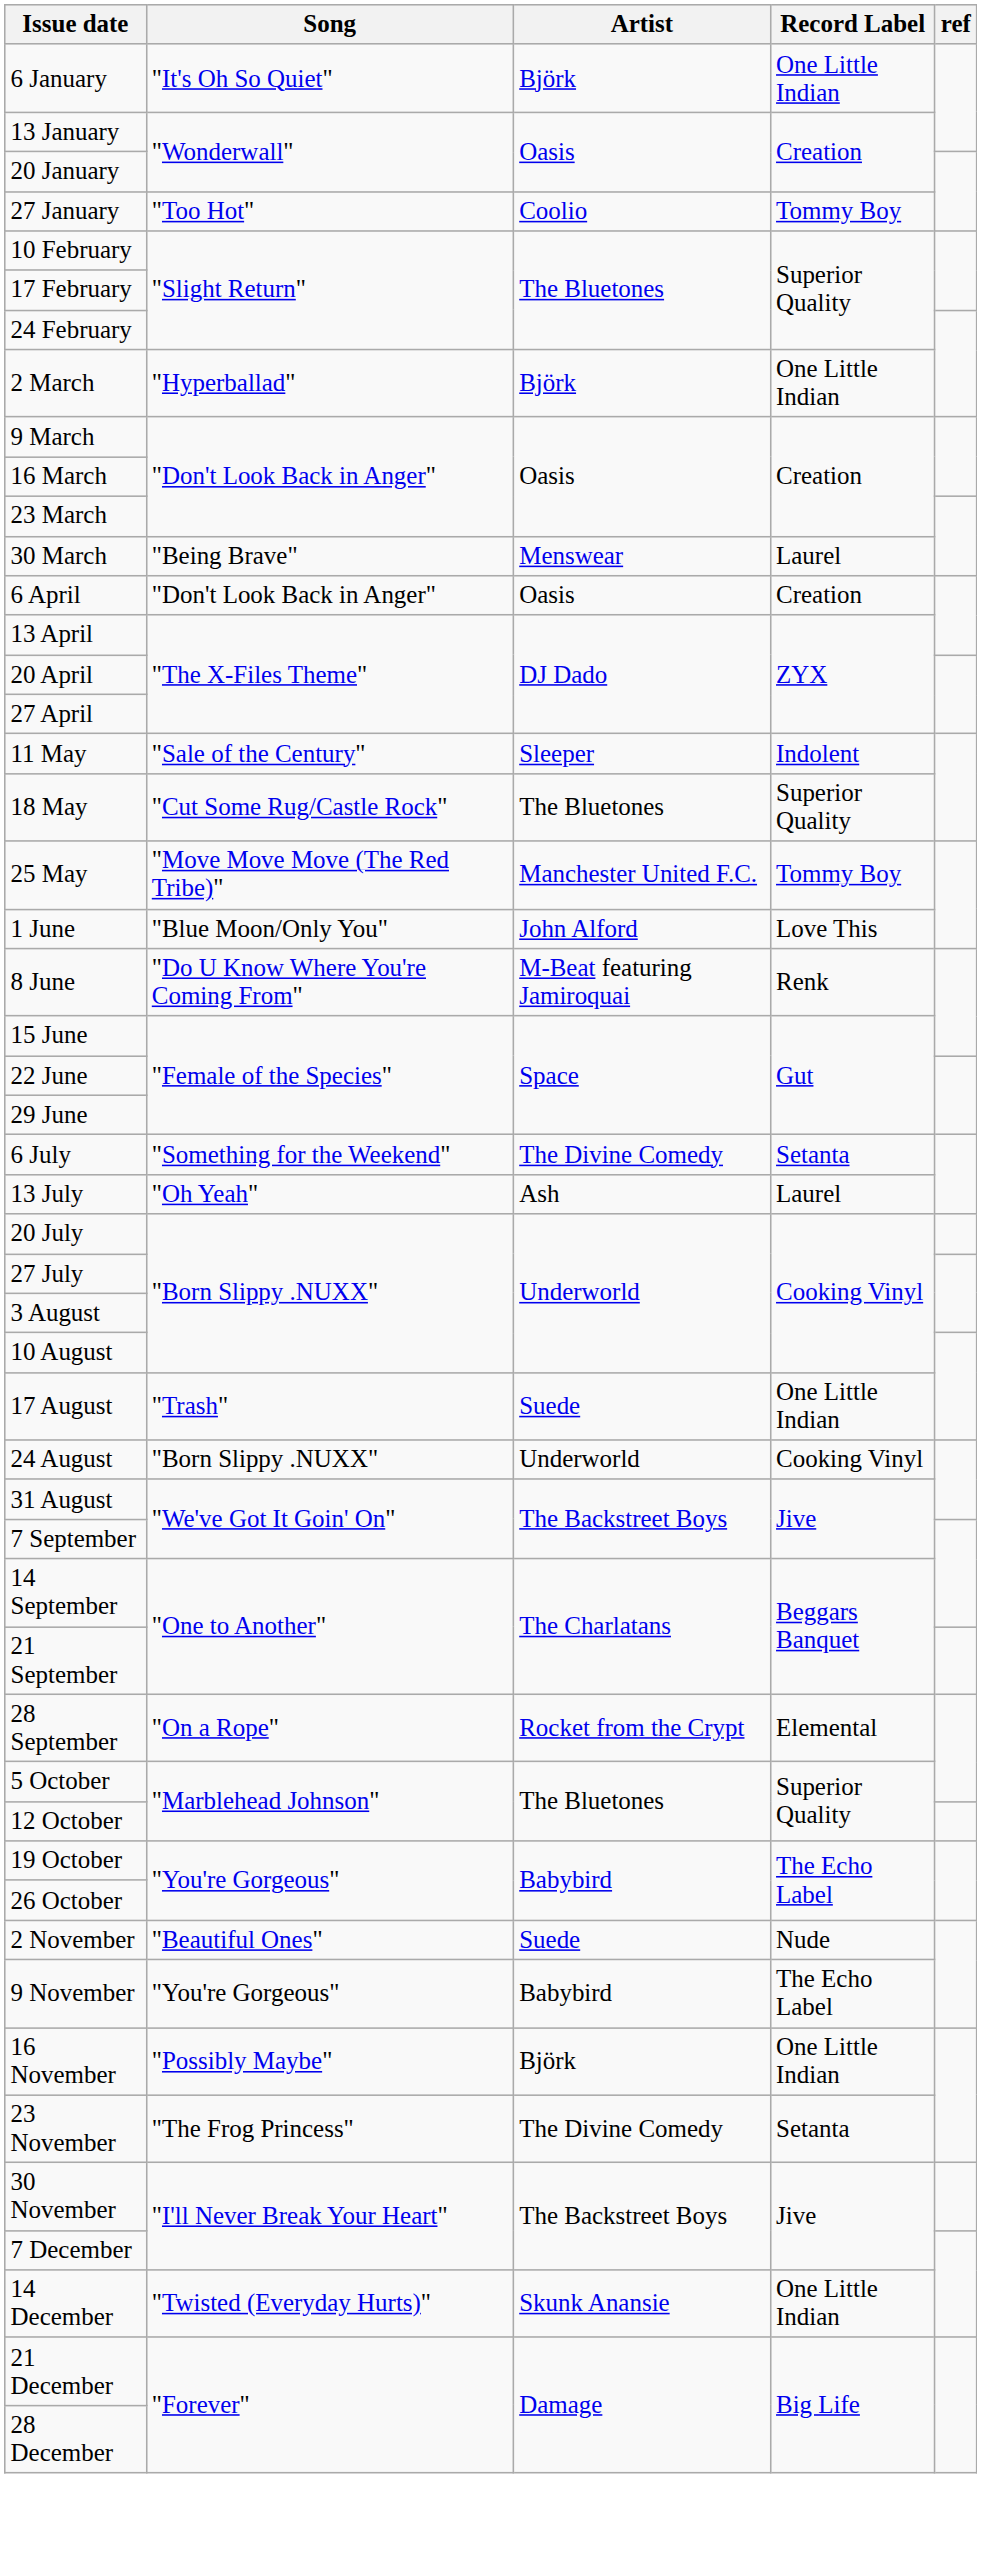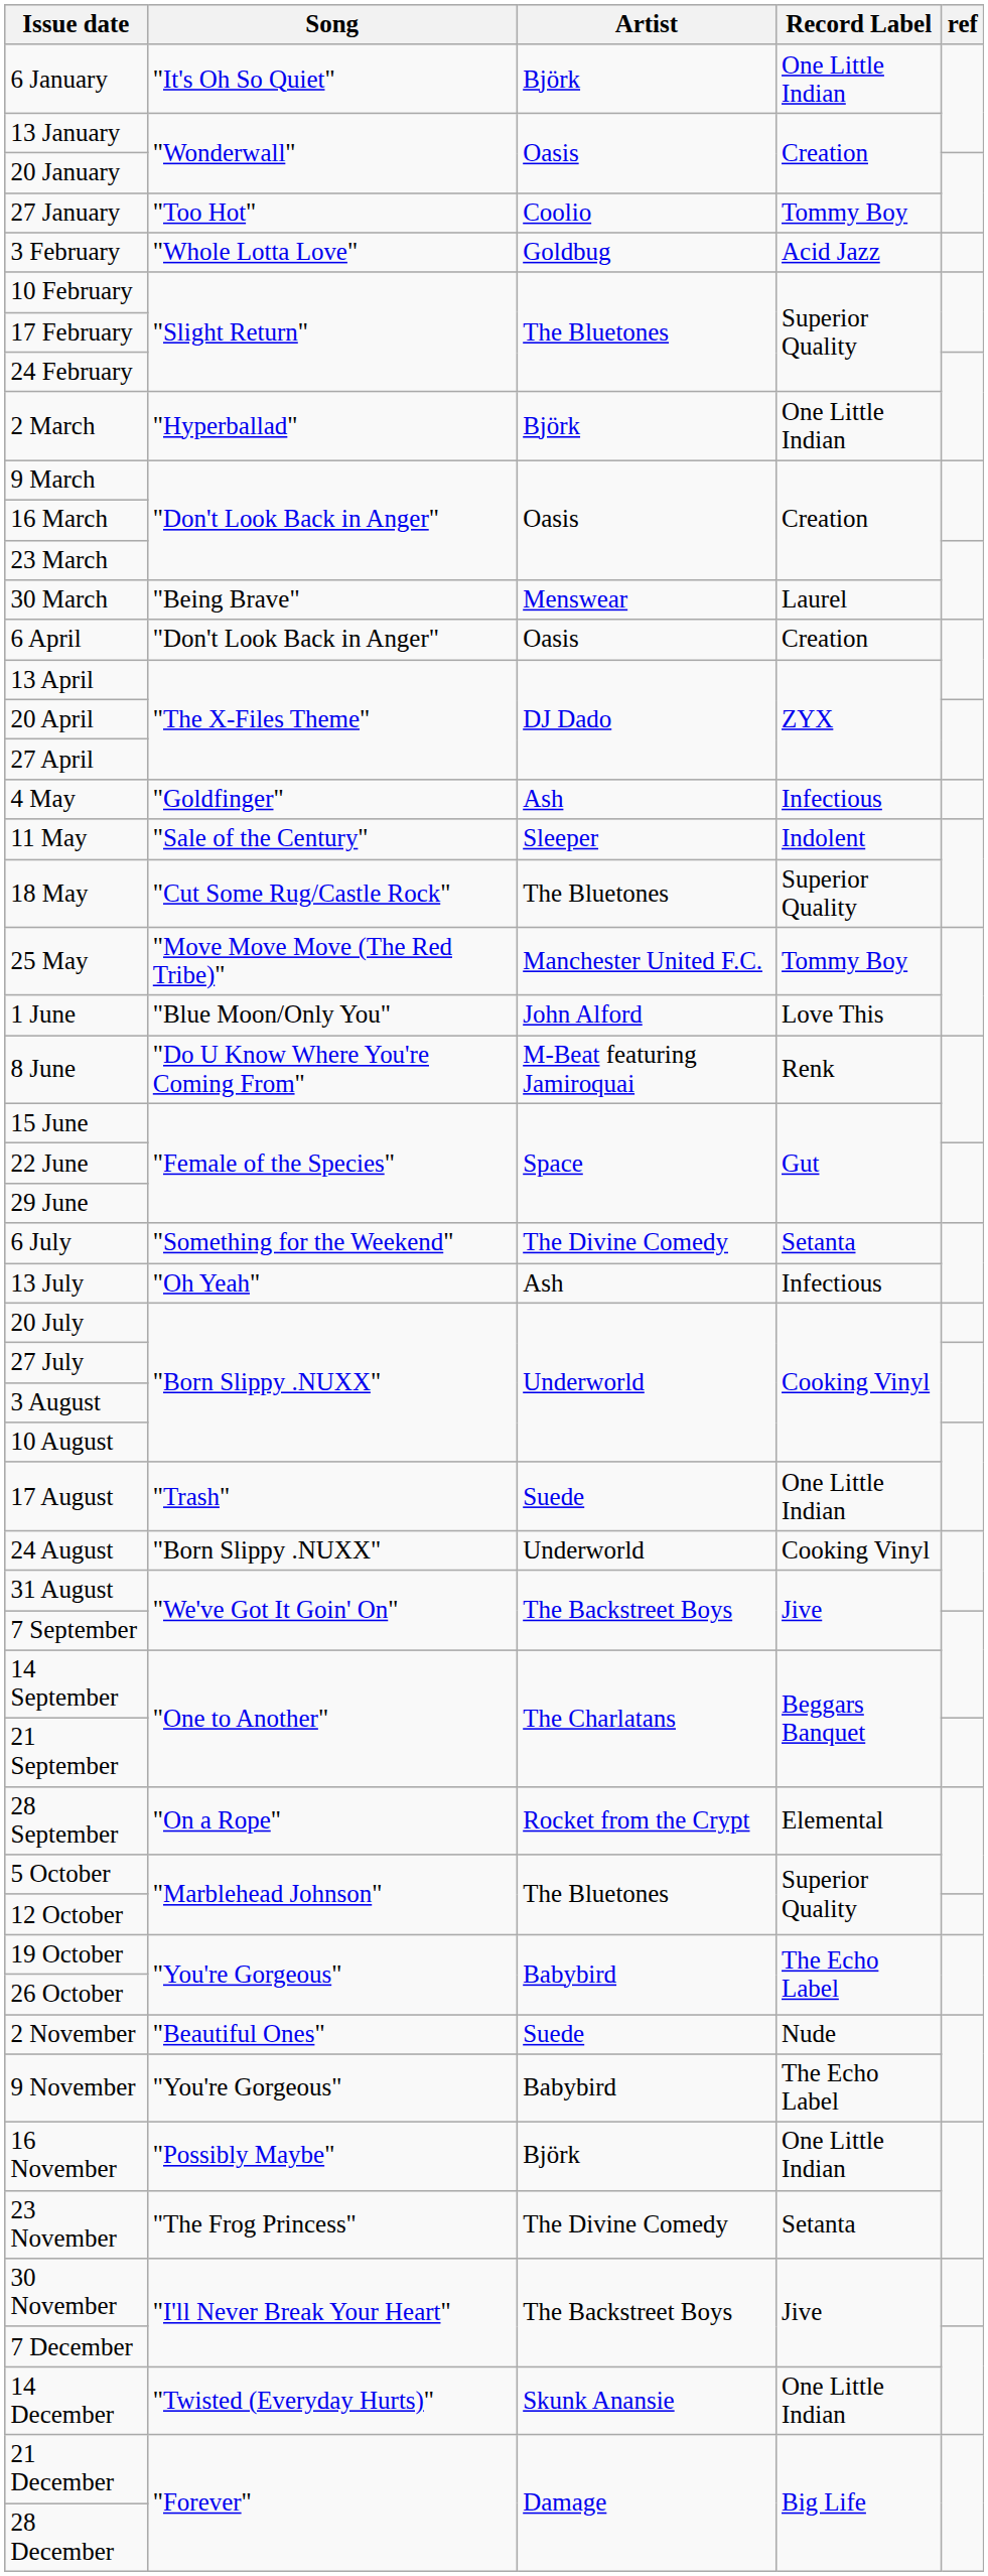+ row: 3 February | "Whole Lotta Love" | Goldbug | Acid Jazz
+ row: 4 May | "Goldfinger" | Ash | Infectious
13 July | Record Label: Laurel -> Infectious
